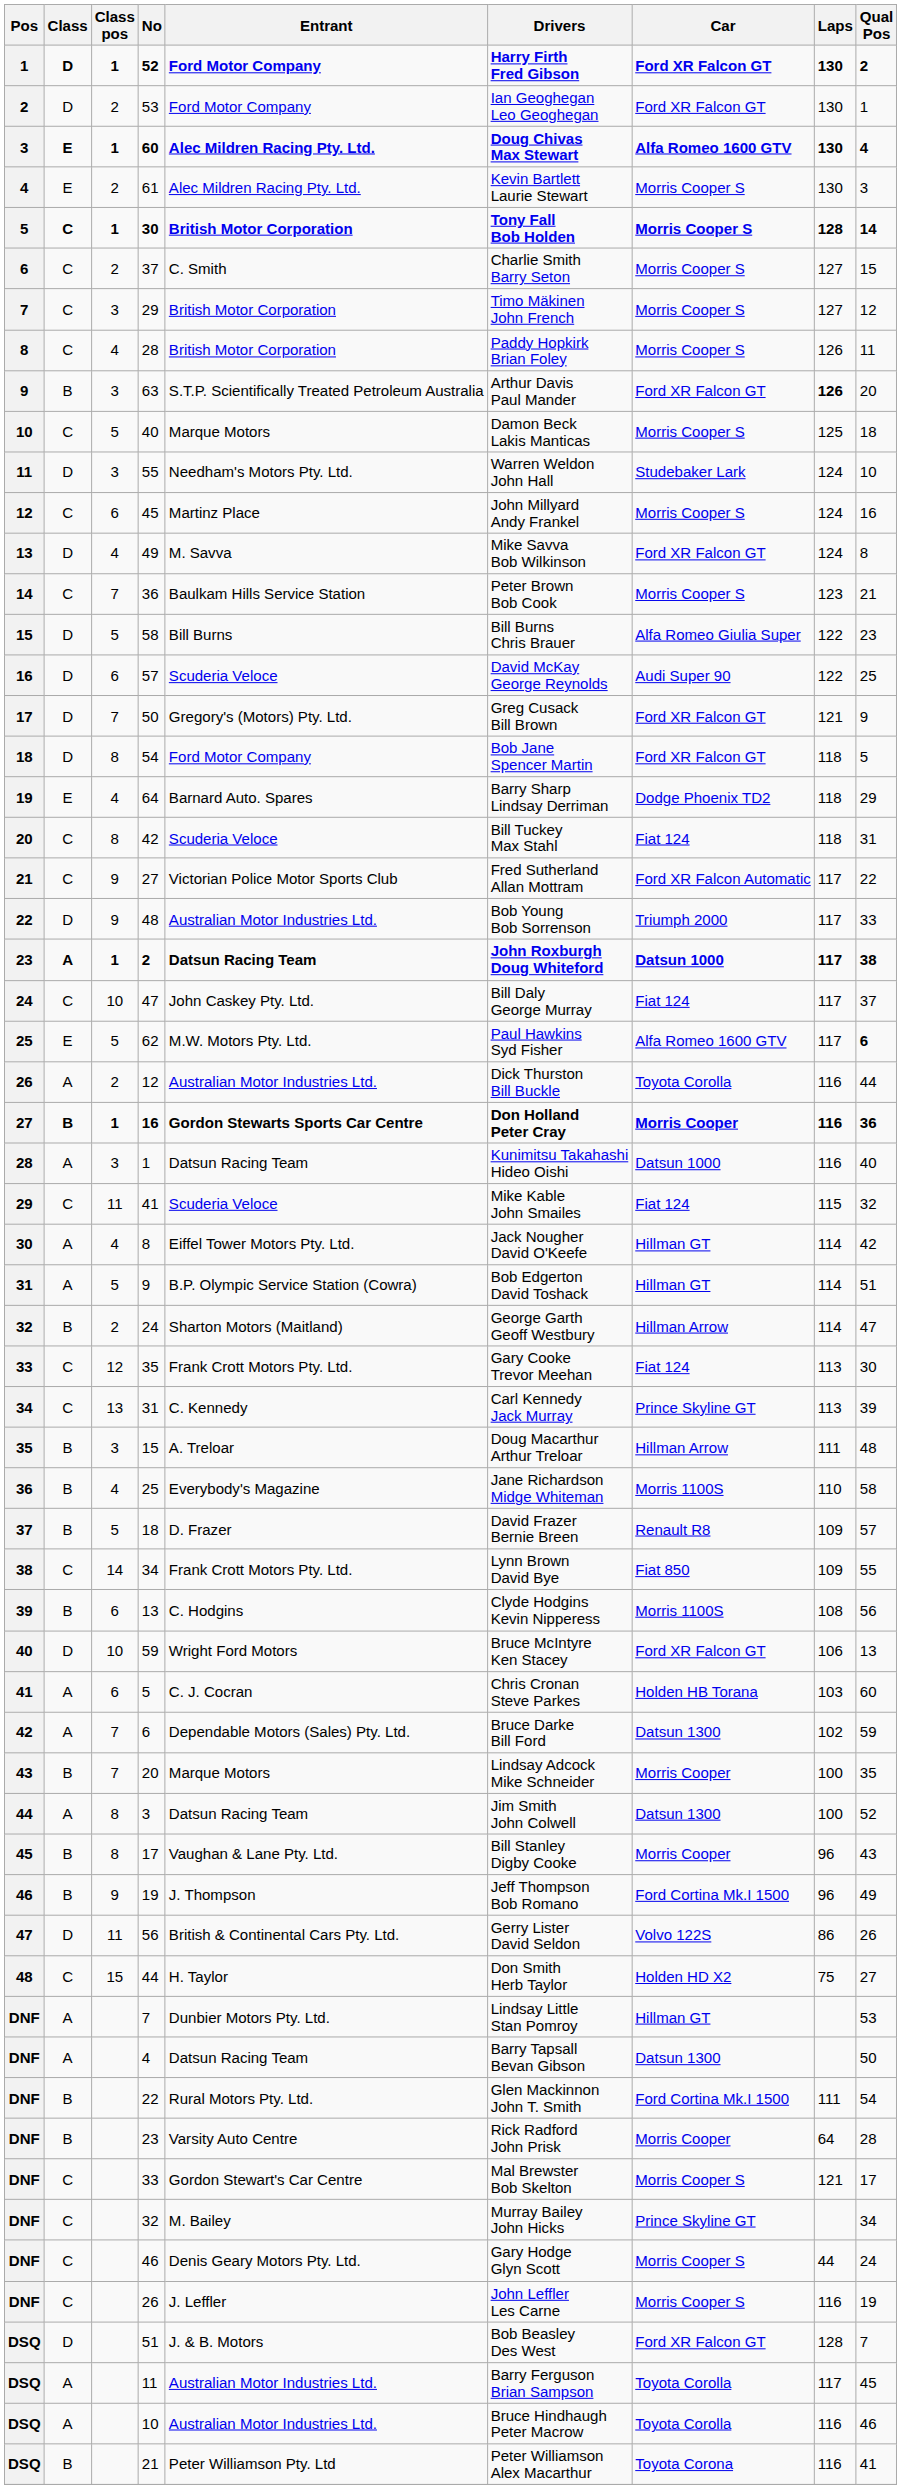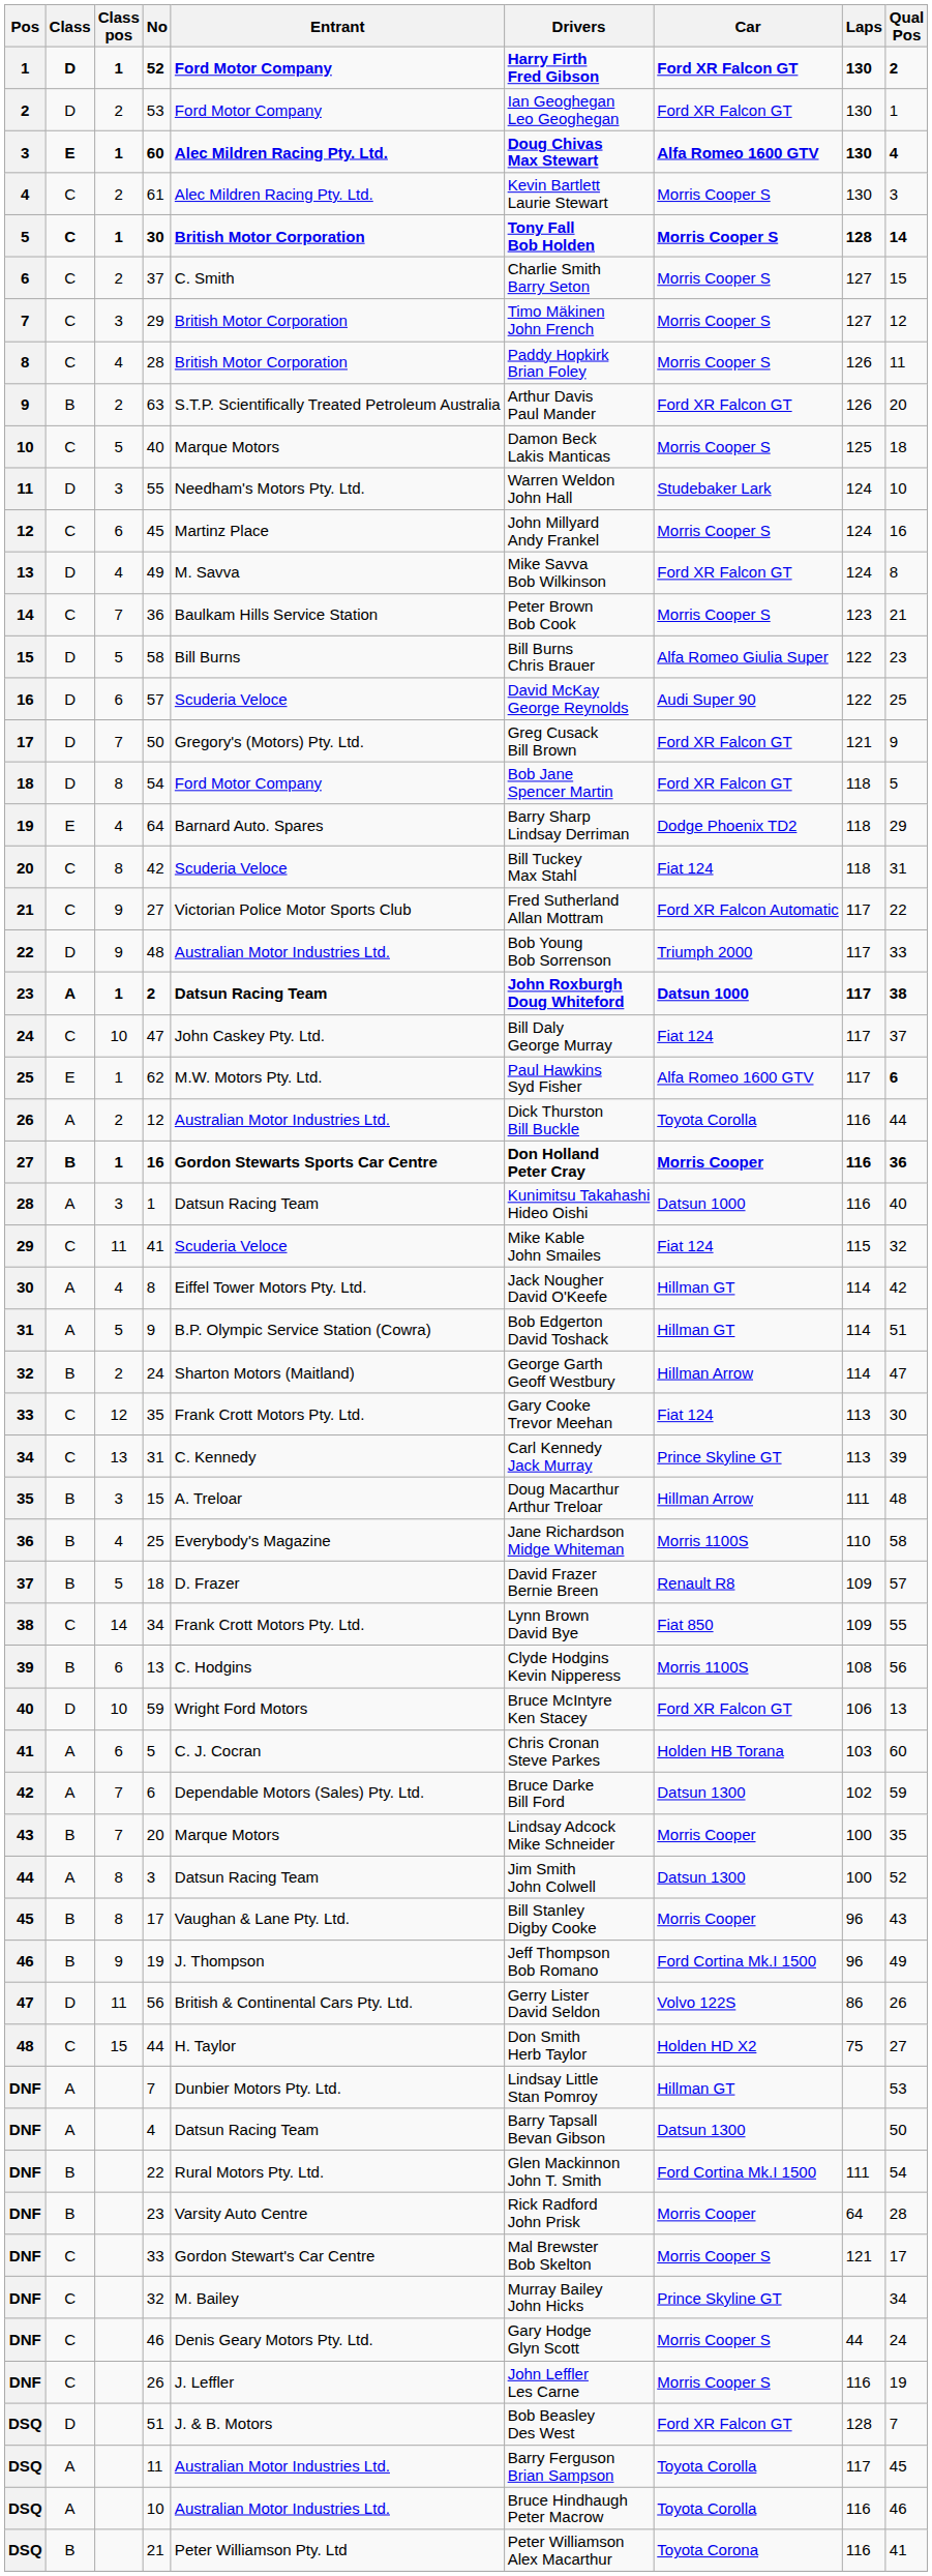61 | Class: E -> C
63 | Class pos: 3 -> 2
63 | Laps: bold -> normal
62 | Class pos: 5 -> 1
